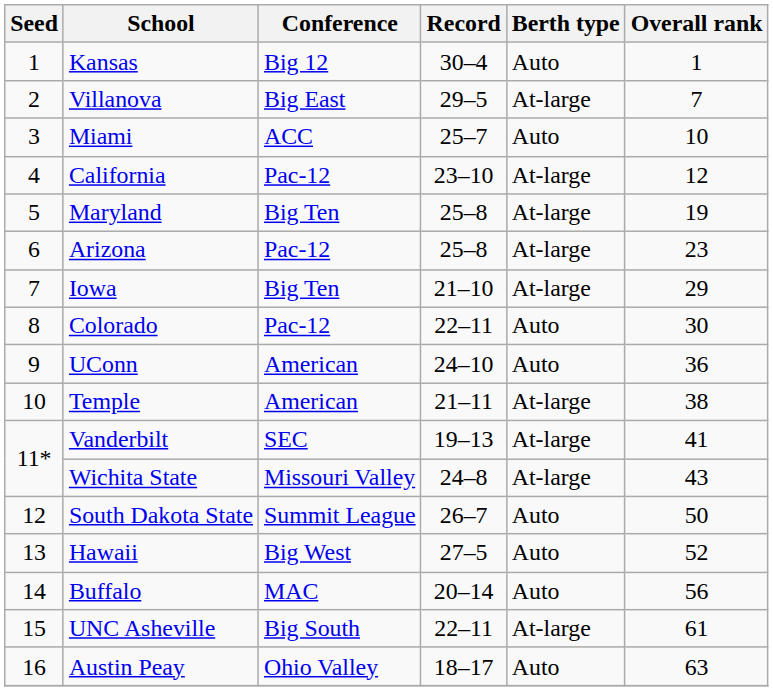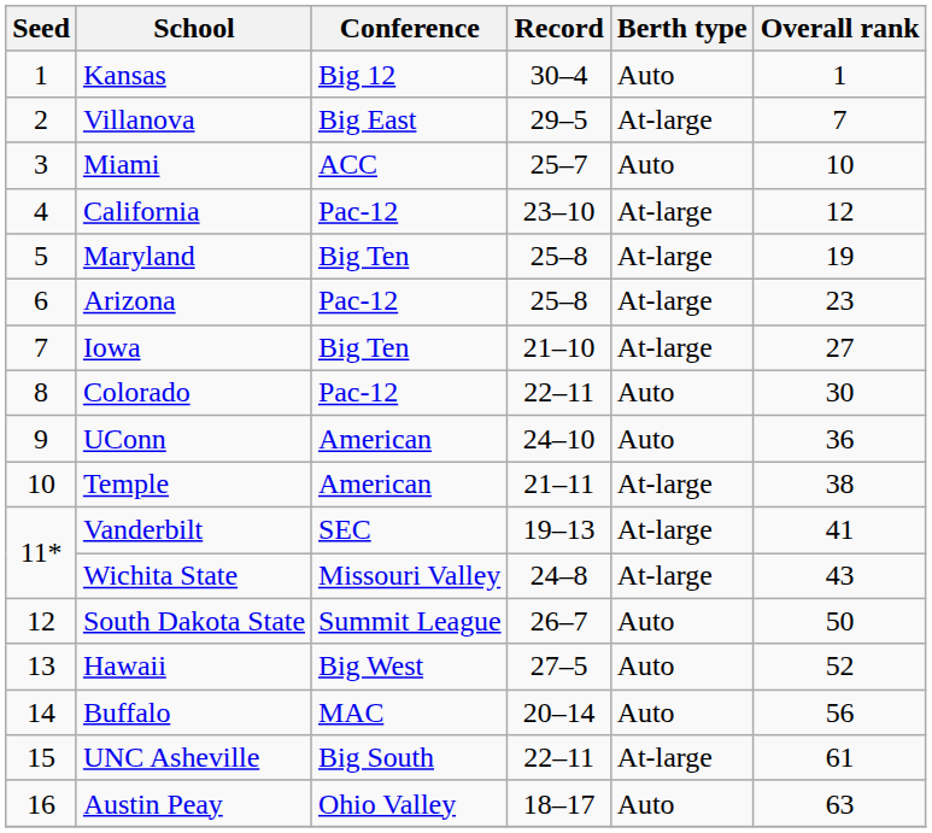Iowa | Overall rank: 29 -> 27
